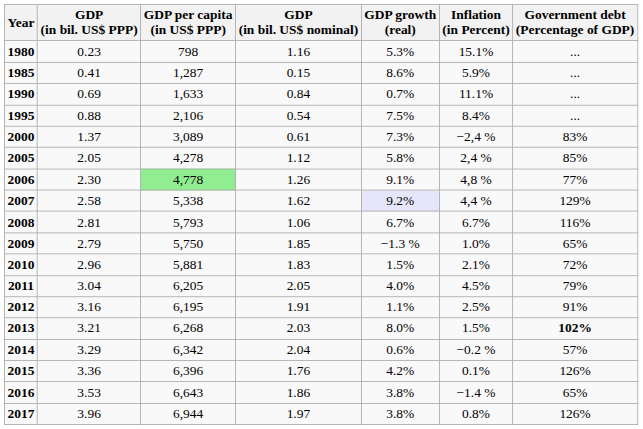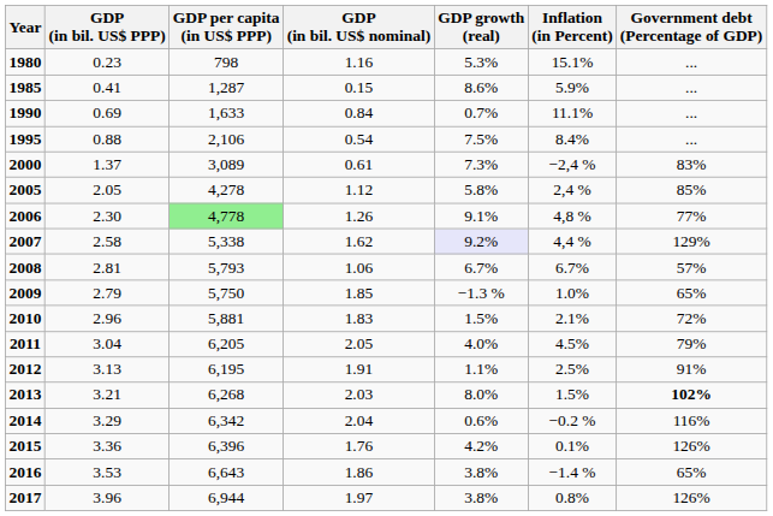2008 | Government debt (Percentage of GDP): 116% -> 57%
2012 | GDP (in bil. US$ PPP): 3.16 -> 3.13
2014 | Government debt (Percentage of GDP): 57% -> 116%
